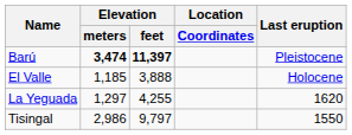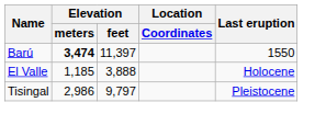Barú | Elevation / feet: bold -> normal
Barú | Last eruption: Pleistocene -> 1550
- row: La Yeguada | 1,297 | 4,255 | 1620
Tisingal | Last eruption: 1550 -> Pleistocene
